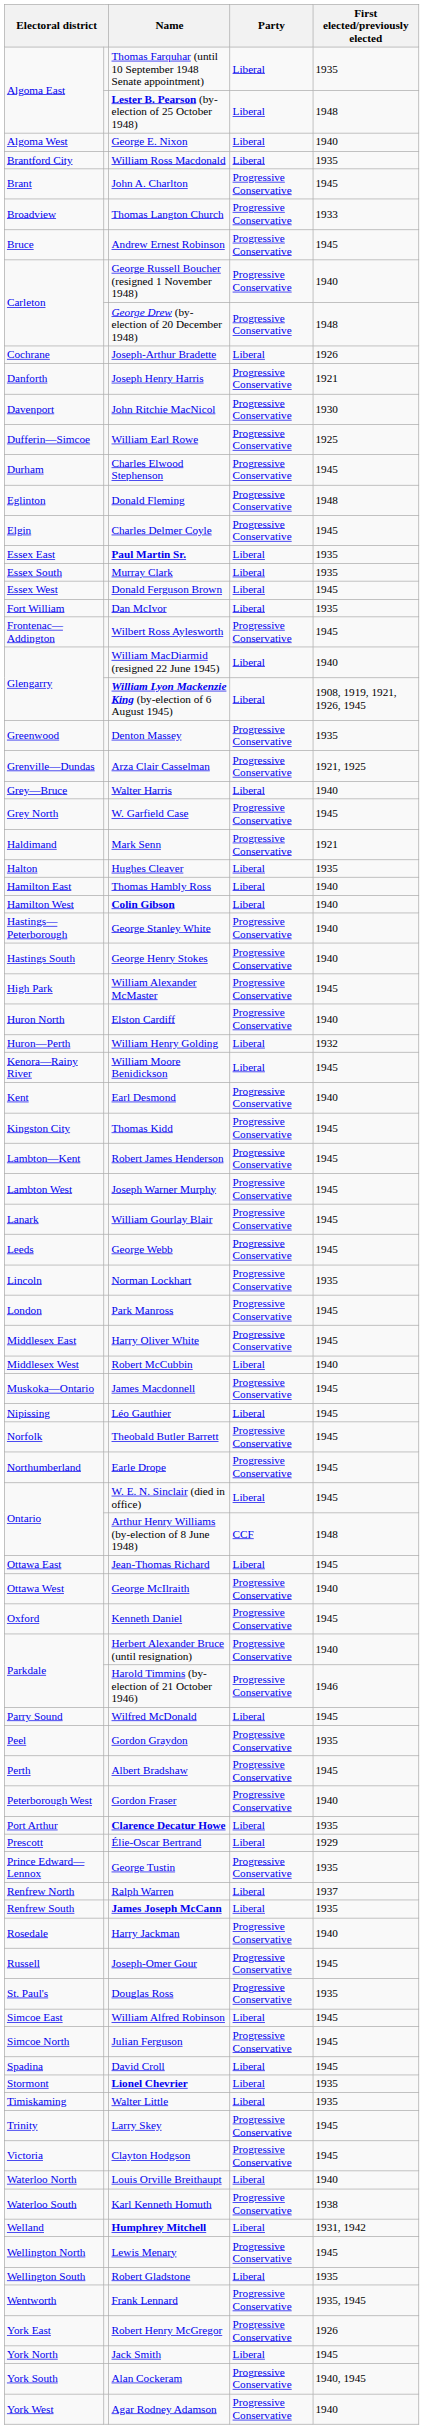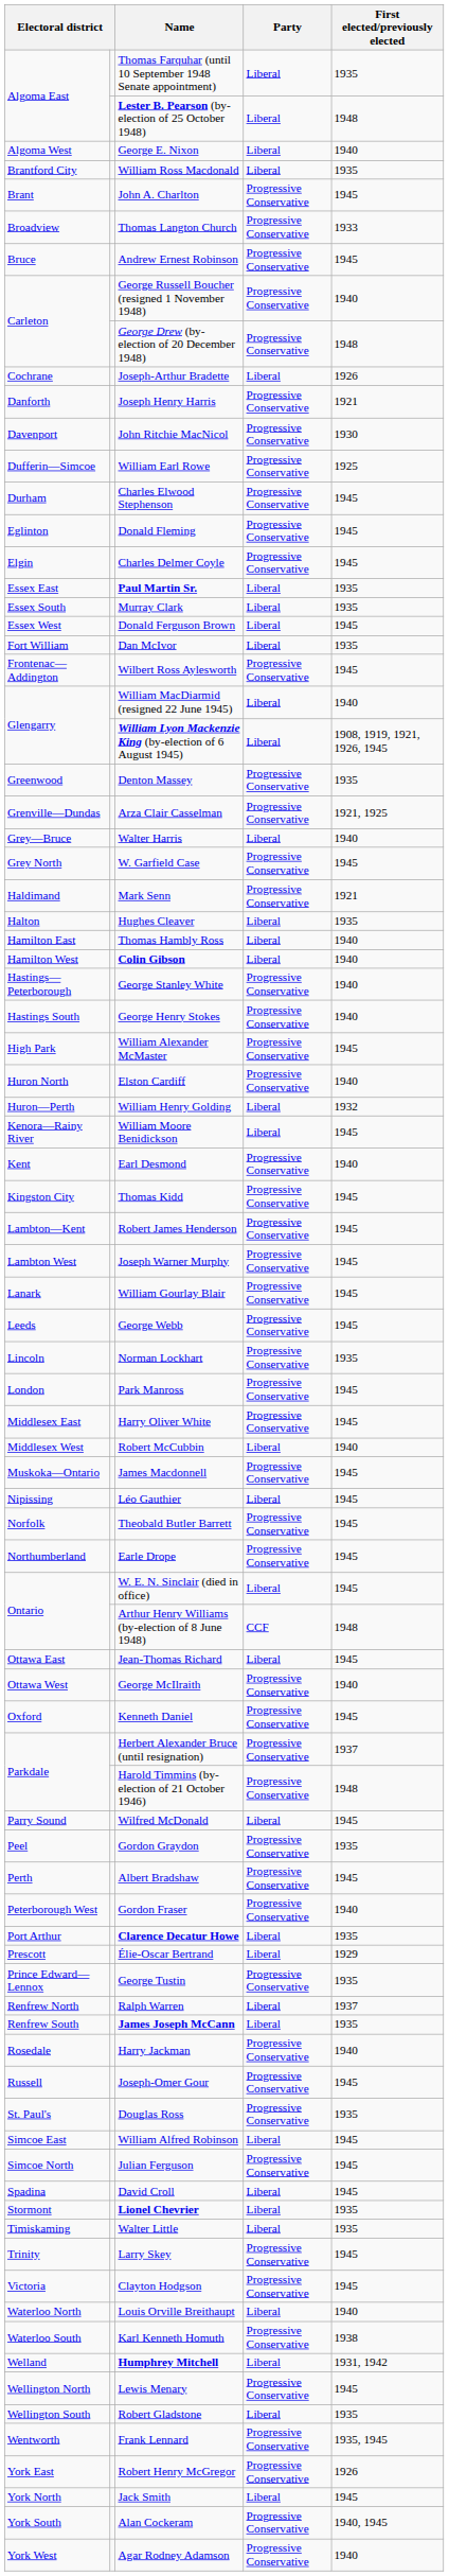Donald Fleming | First elected/previously elected: 1948 -> 1945
Herbert Alexander Bruce (until resignation) | First elected/previously elected: 1940 -> 1937
Harold Timmins (by-election of 21 October 1946) | First elected/previously elected: 1946 -> 1948
